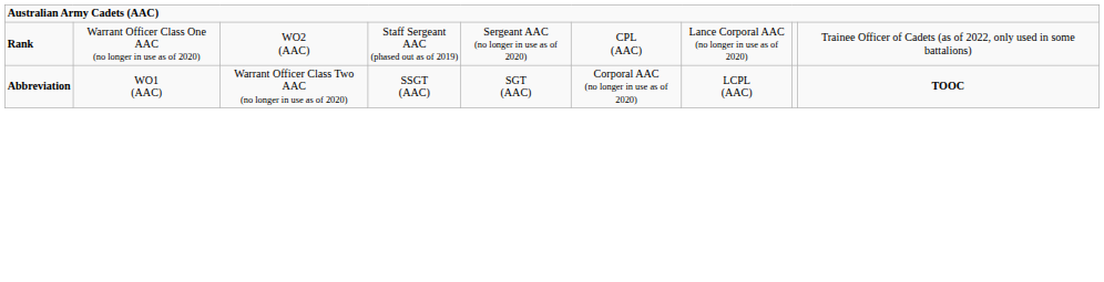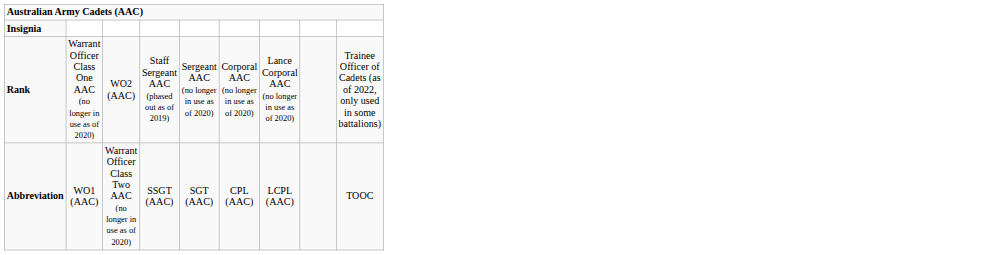+ row: Insignia
Rank | column 6: CPL (AAC) -> Corporal AAC (no longer in use as of 2020)
Abbreviation | column 6: Corporal AAC (no longer in use as of 2020) -> CPL (AAC)
Abbreviation | column 9: bold -> normal
